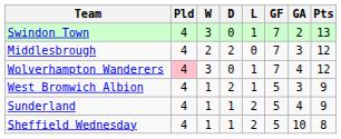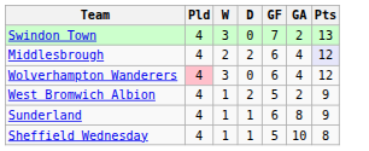- column: L | 1 | 0 | 1 | 1 | 2 | 2
Middlesbrough | GF: 7 -> 6
Middlesbrough | GA: 3 -> 4
Middlesbrough | Pts: no background -> lavender background
Wolverhampton Wanderers | GF: 7 -> 6
West Bromwich Albion | GA: 3 -> 2
Sunderland | GF: 5 -> 6
Sunderland | GA: 4 -> 8
